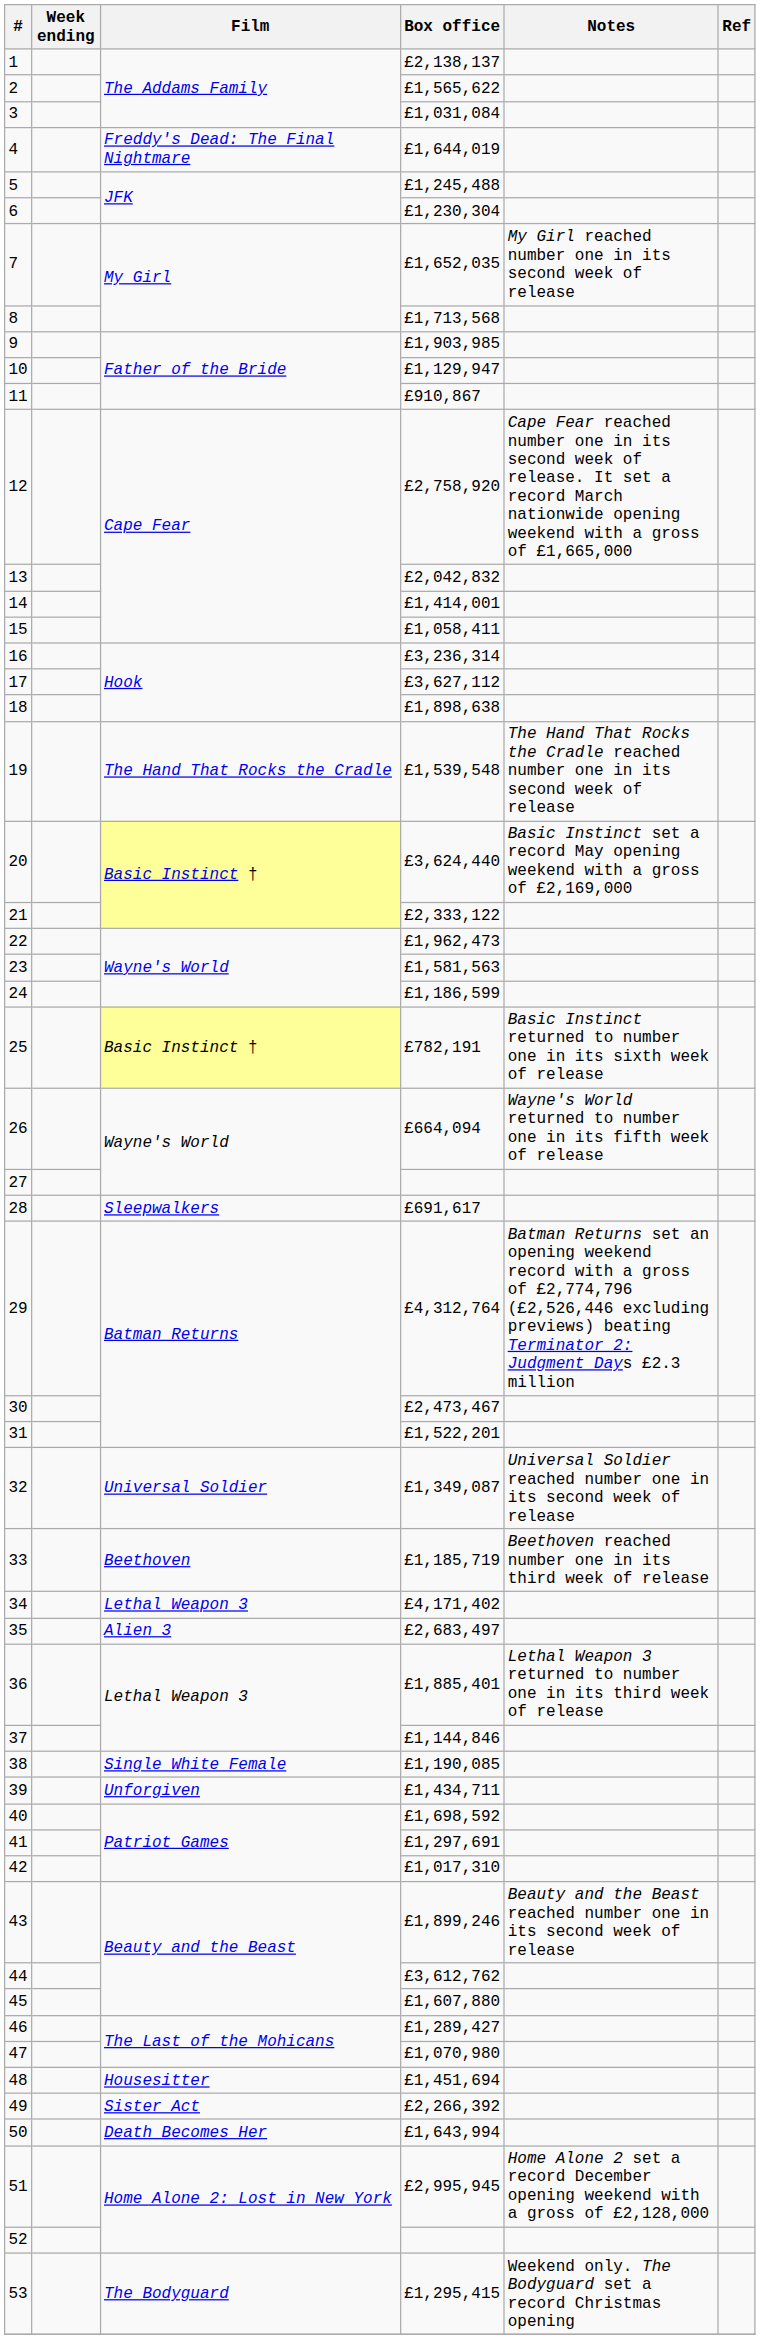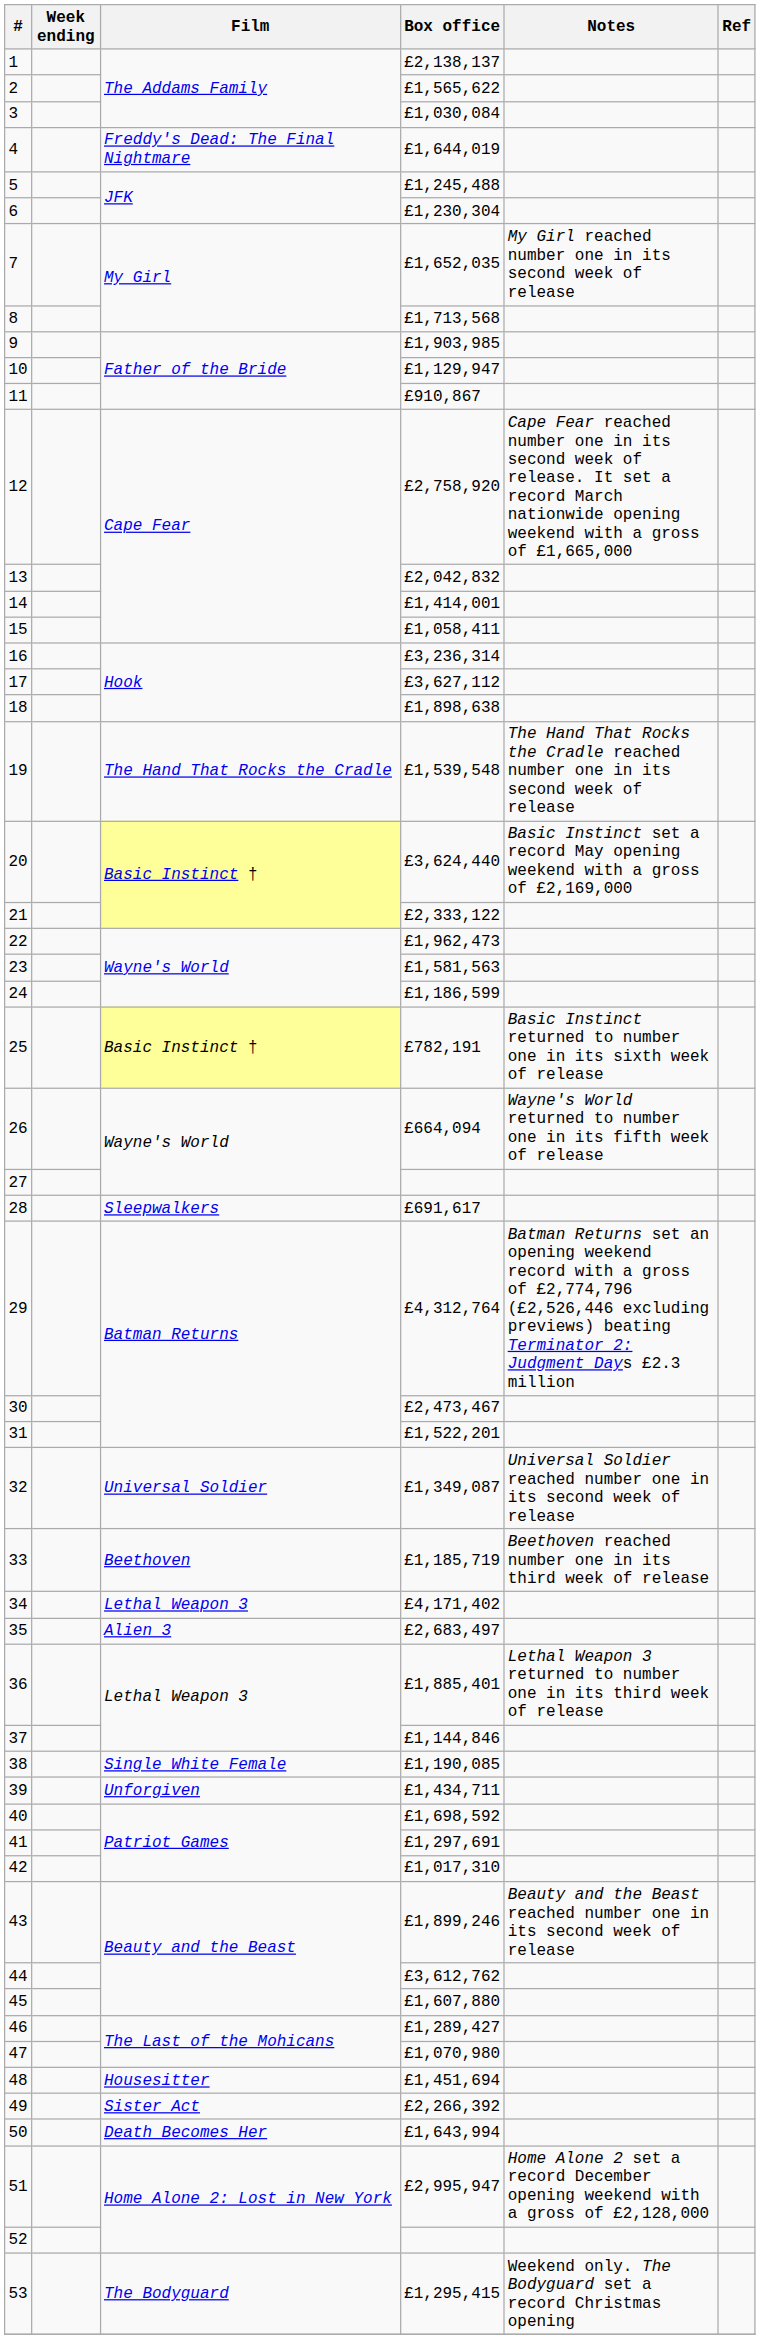3 | Box office: £1,031,084 -> £1,030,084
51 | Box office: £2,995,945 -> £2,995,947
